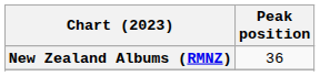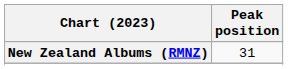New Zealand Albums (RMNZ) | Peak position: 36 -> 31
